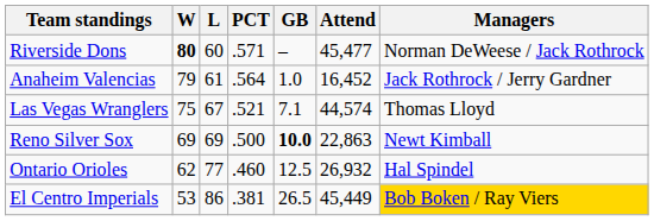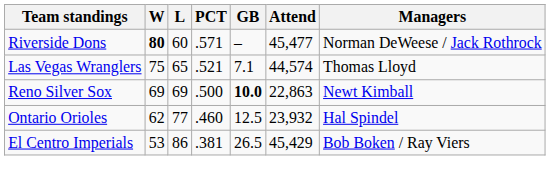- row: Anaheim Valencias | 79 | 61 | .564 | 1.0 | 16,452 | Jack Rothrock / Jerry Gardner
Las Vegas Wranglers | L: 67 -> 65
Ontario Orioles | Attend: 26,932 -> 23,932
El Centro Imperials | Attend: 45,449 -> 45,429
El Centro Imperials | Managers: gold background -> no background
